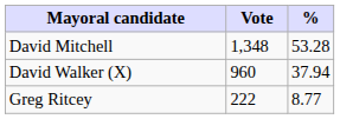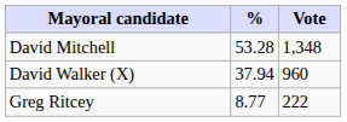columns swapped: Vote <-> %
